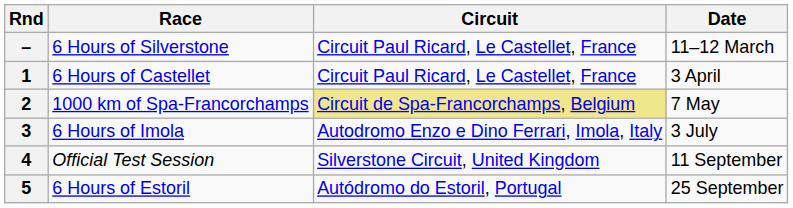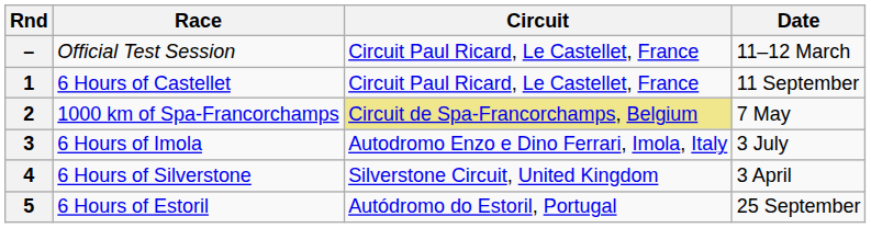– | Race: 6 Hours of Silverstone -> Official Test Session
1 | Date: 3 April -> 11 September
4 | Race: Official Test Session -> 6 Hours of Silverstone
4 | Date: 11 September -> 3 April
